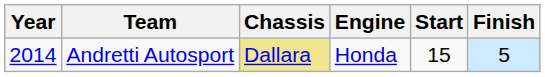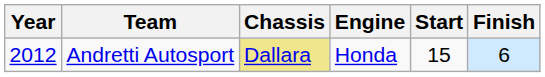Andretti Autosport | Year: 2014 -> 2012
Andretti Autosport | Finish: 5 -> 6
